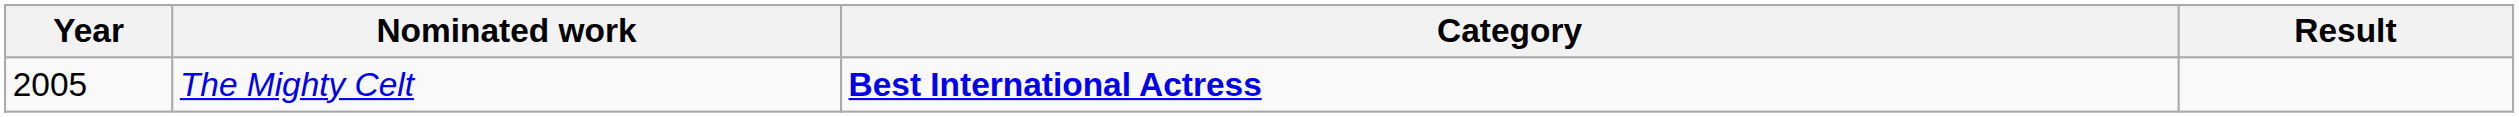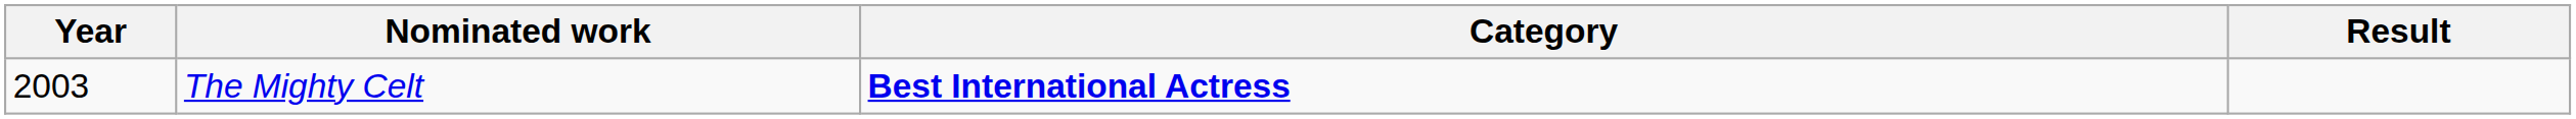The Mighty Celt | Year: 2005 -> 2003
